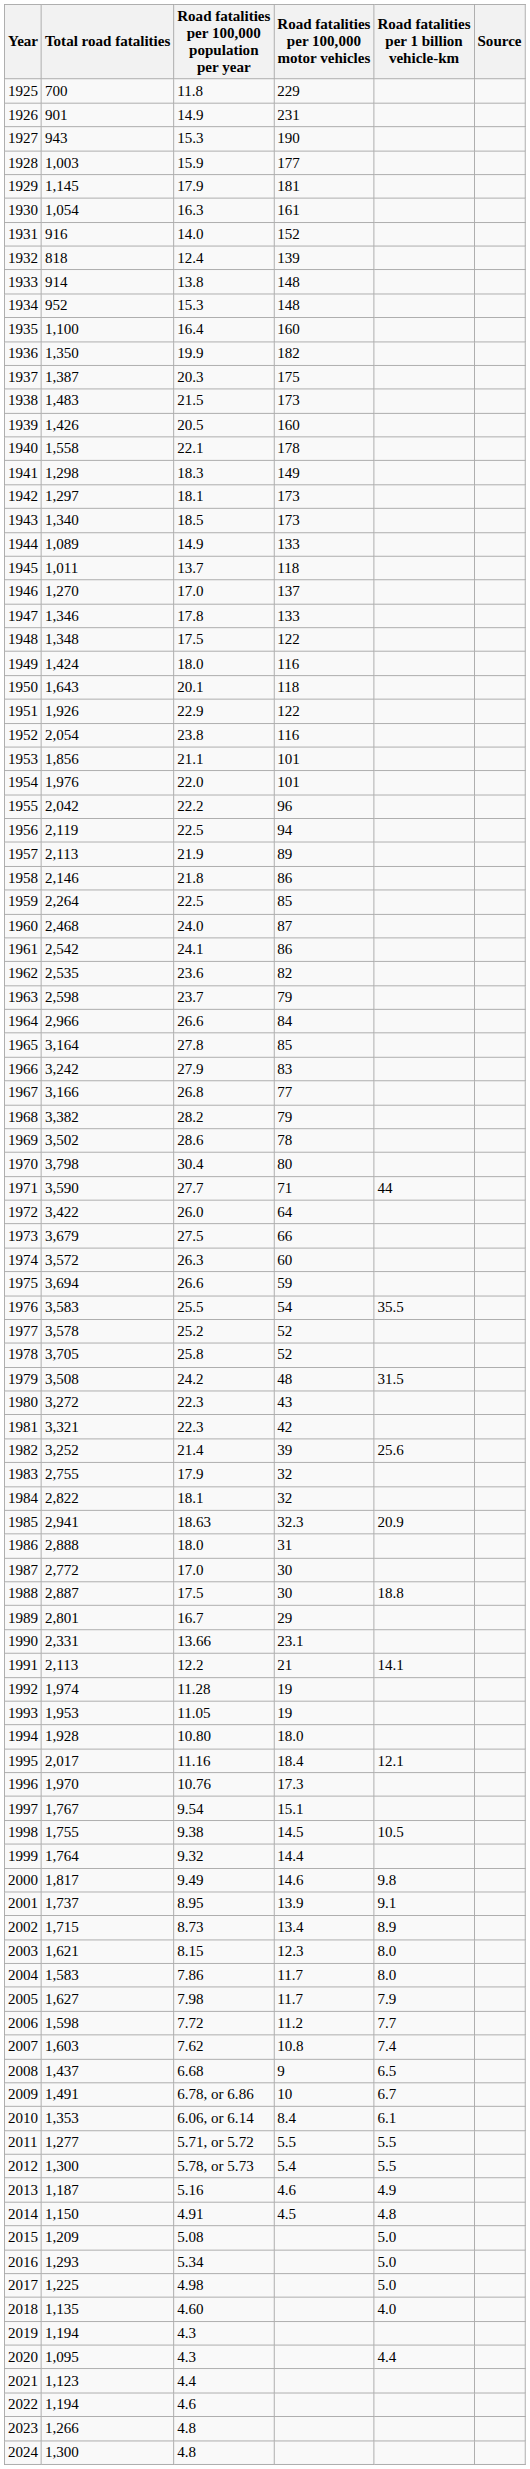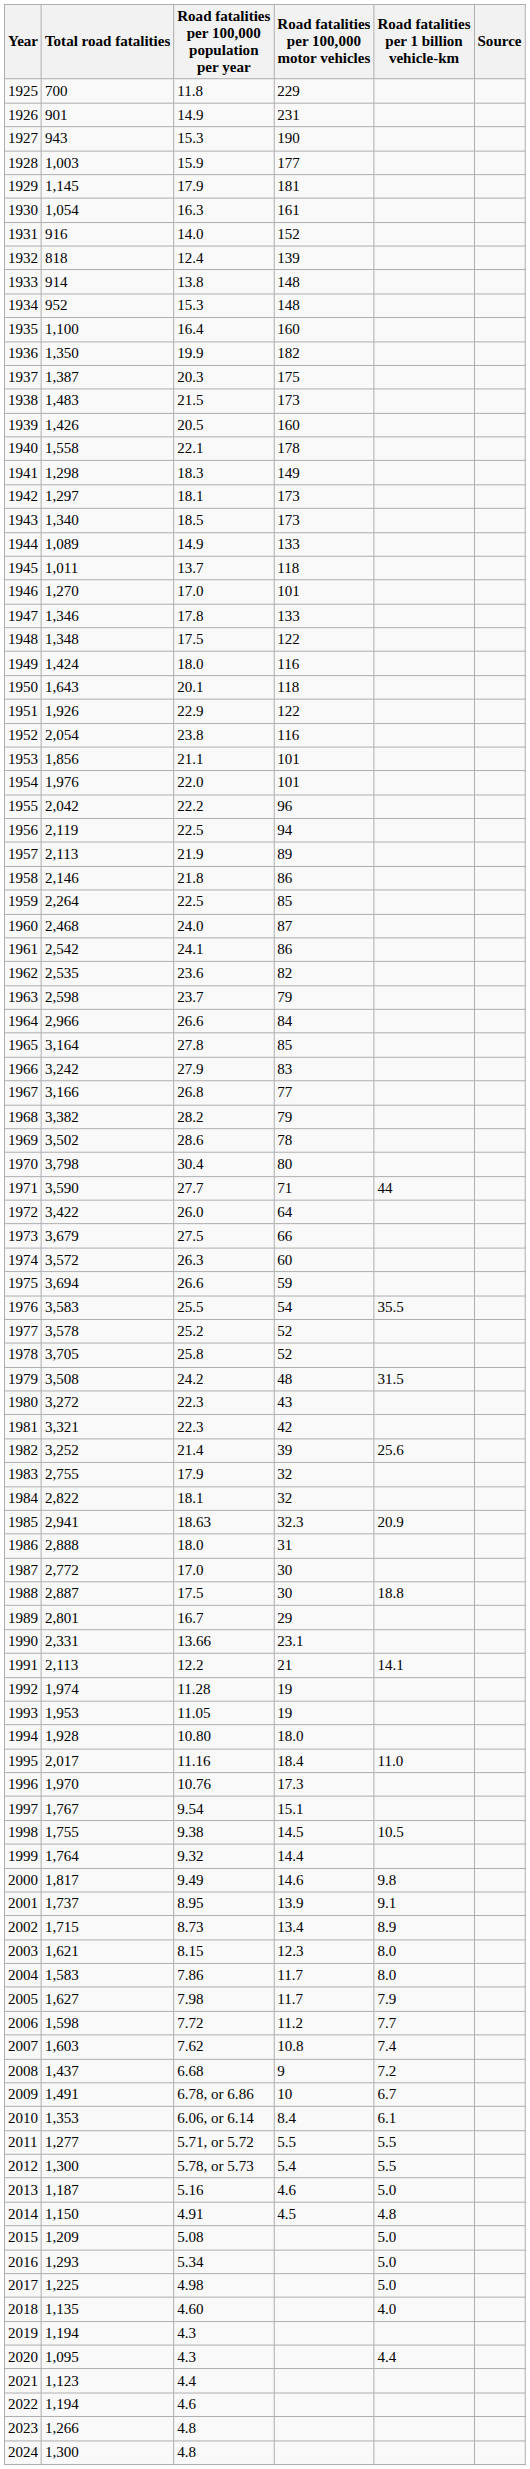1946 | Road fatalities per 100,000 motor vehicles: 137 -> 101
1995 | Road fatalities per 1 billion vehicle-km: 12.1 -> 11.0
2008 | Road fatalities per 1 billion vehicle-km: 6.5 -> 7.2
2013 | Road fatalities per 1 billion vehicle-km: 4.9 -> 5.0
